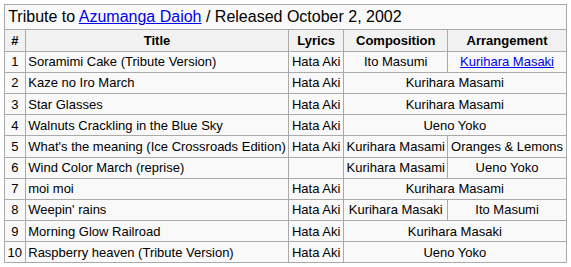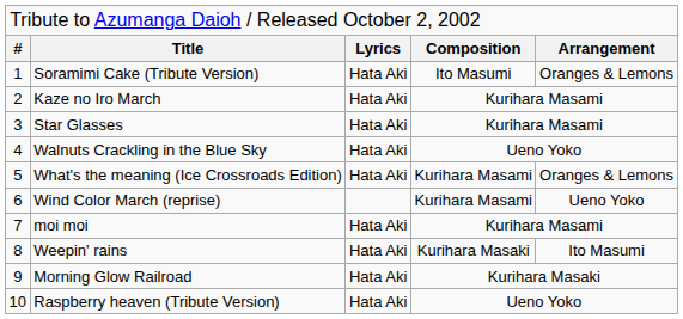Soramimi Cake (Tribute Version) | column 5: Kurihara Masaki -> Oranges & Lemons
